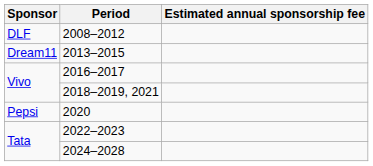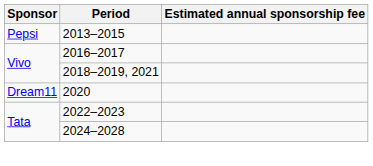- row: DLF | 2008–2012
2013–2015 | Sponsor: Dream11 -> Pepsi
2020 | Sponsor: Pepsi -> Dream11
